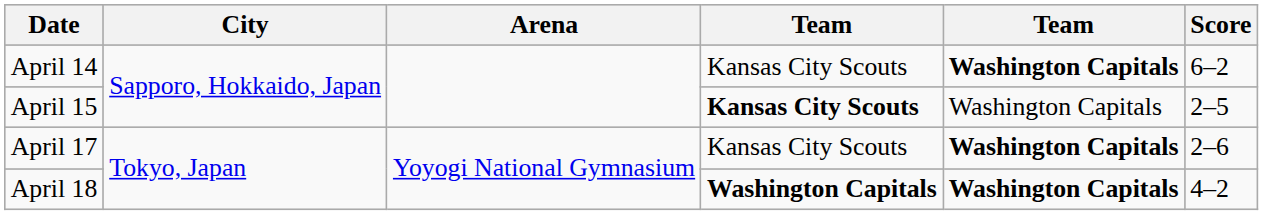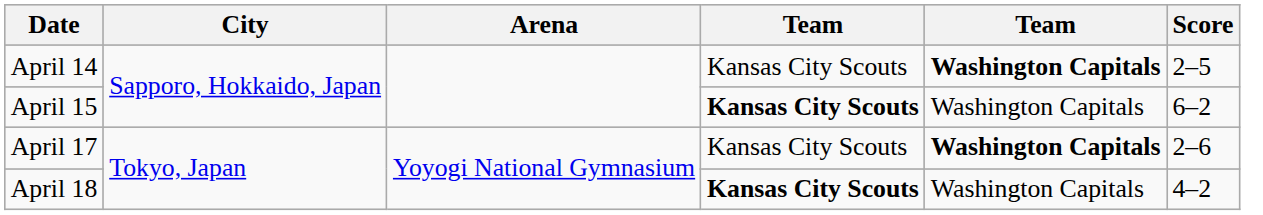April 14 | Score: 6–2 -> 2–5
April 15 | Score: 2–5 -> 6–2
April 18 | column 4: Washington Capitals -> Kansas City Scouts
April 18 | column 5: bold -> normal
